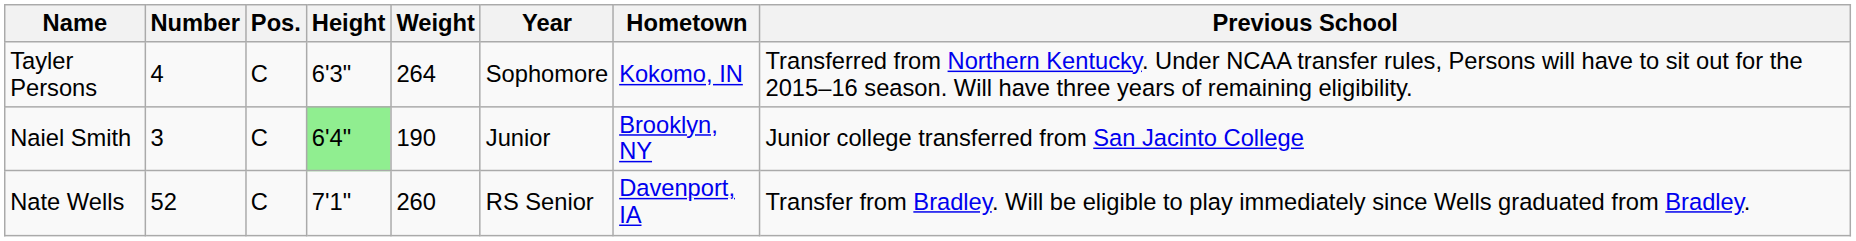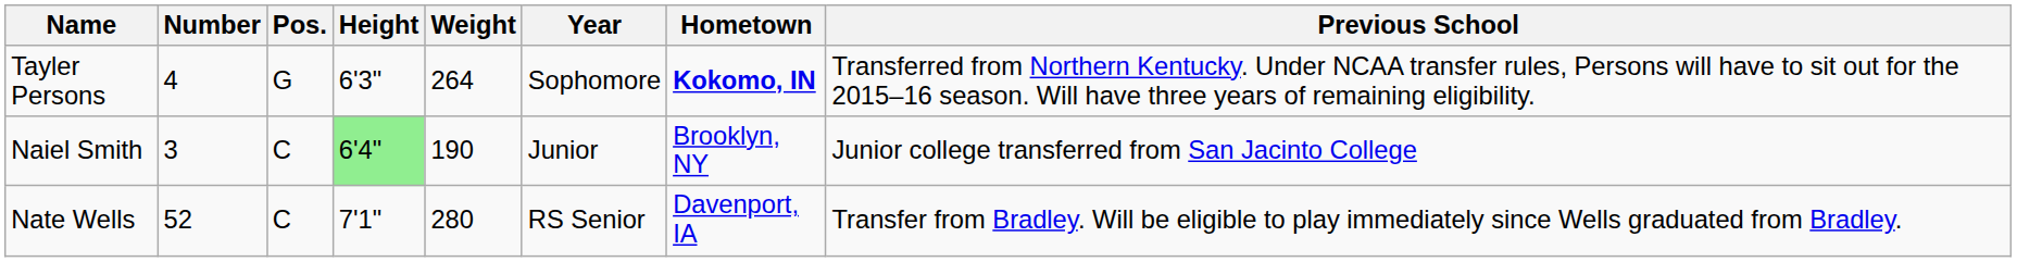Tayler Persons | Pos.: C -> G
Tayler Persons | Hometown: normal -> bold
Nate Wells | Weight: 260 -> 280
